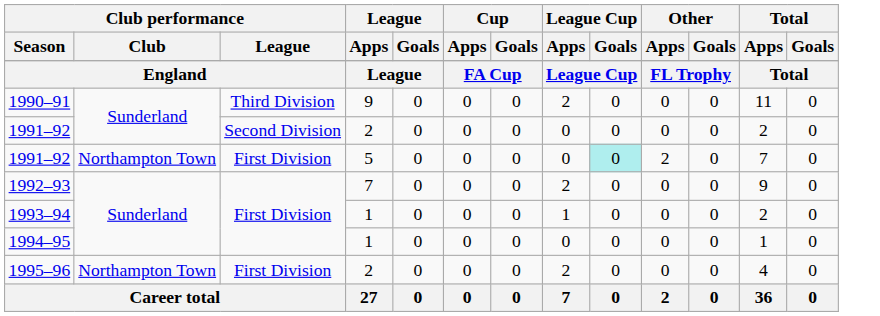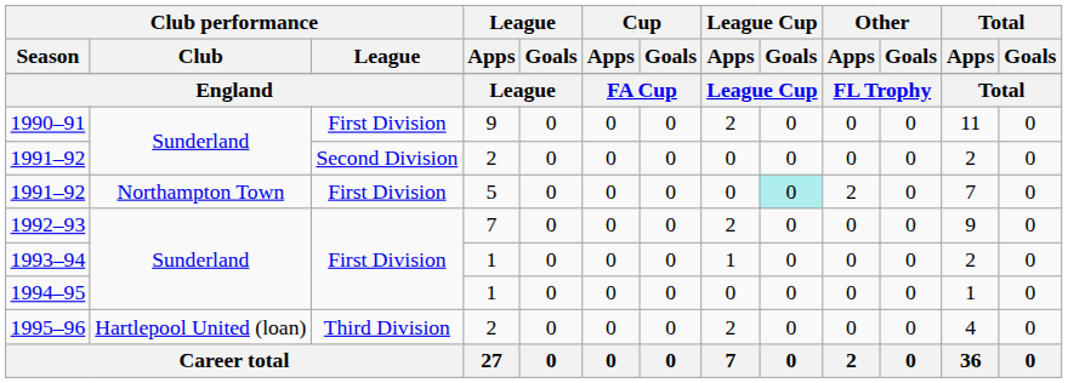1990–91 | Club performance / League: Third Division -> First Division
1995–96 | Club performance / Club: Northampton Town -> Hartlepool United (loan)
1995–96 | Club performance / League: First Division -> Third Division
